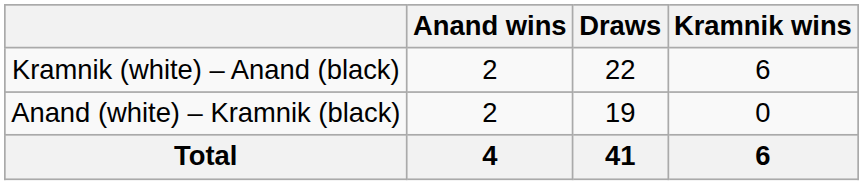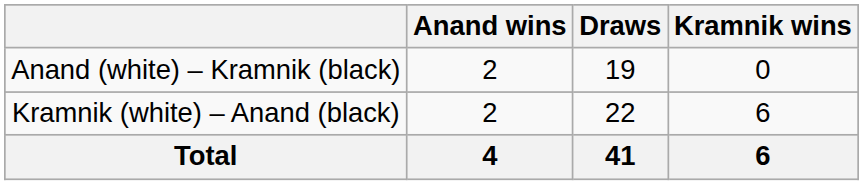rows swapped: Anand (white) – Kramnik (black) <-> Kramnik (white) – Anand (black)
